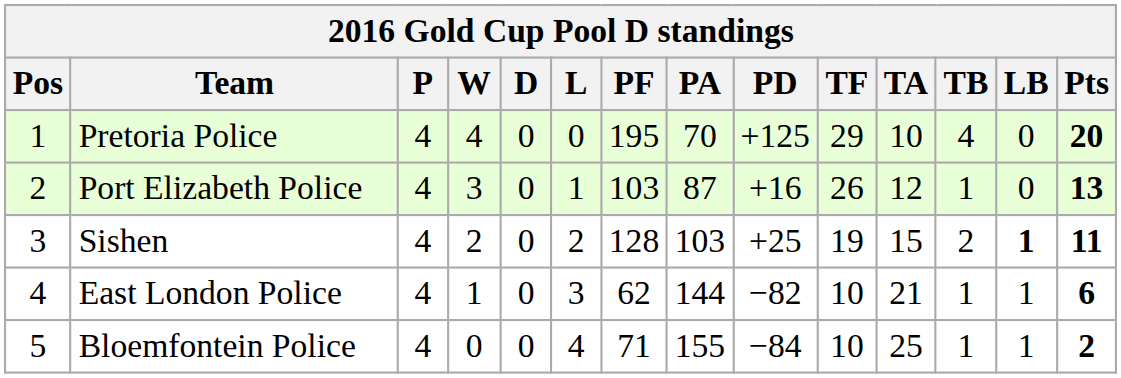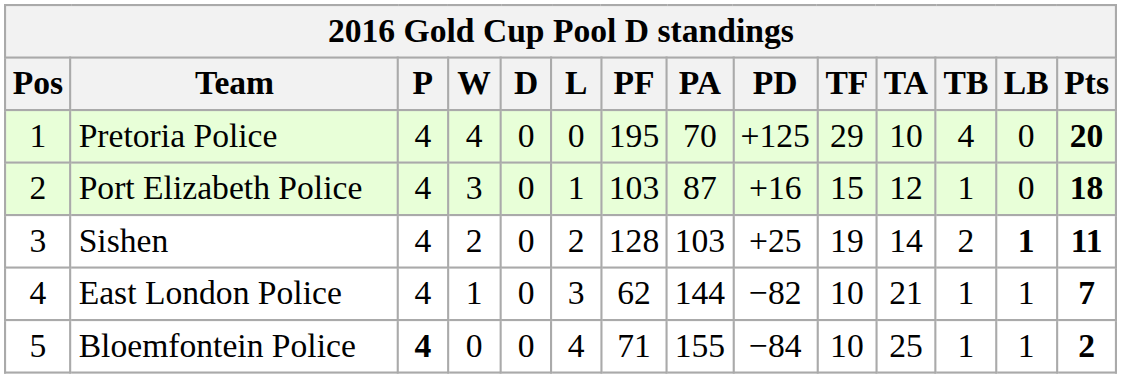Port Elizabeth Police | TF: 26 -> 15
Port Elizabeth Police | Pts: 13 -> 18
Sishen | TA: 15 -> 14
East London Police | Pts: 6 -> 7
Bloemfontein Police | P: normal -> bold
